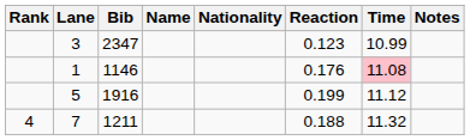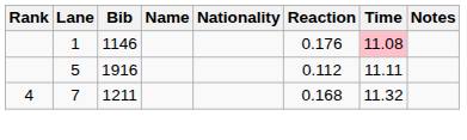- row: 3 | 2347 | 0.123 | 10.99
5 | Reaction: 0.199 -> 0.112
5 | Time: 11.12 -> 11.11
7 | Reaction: 0.188 -> 0.168
